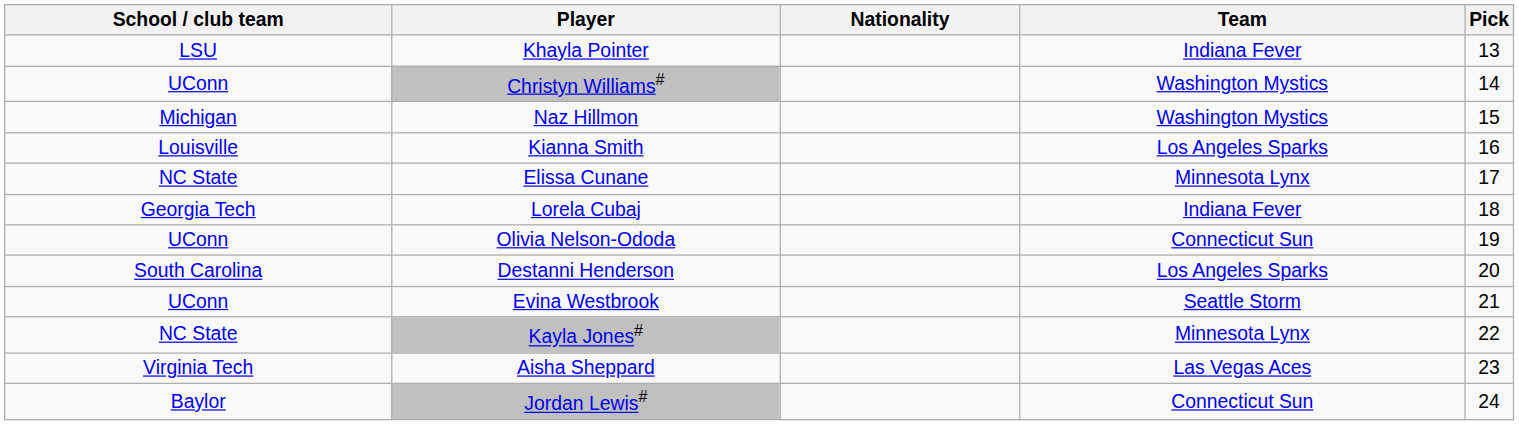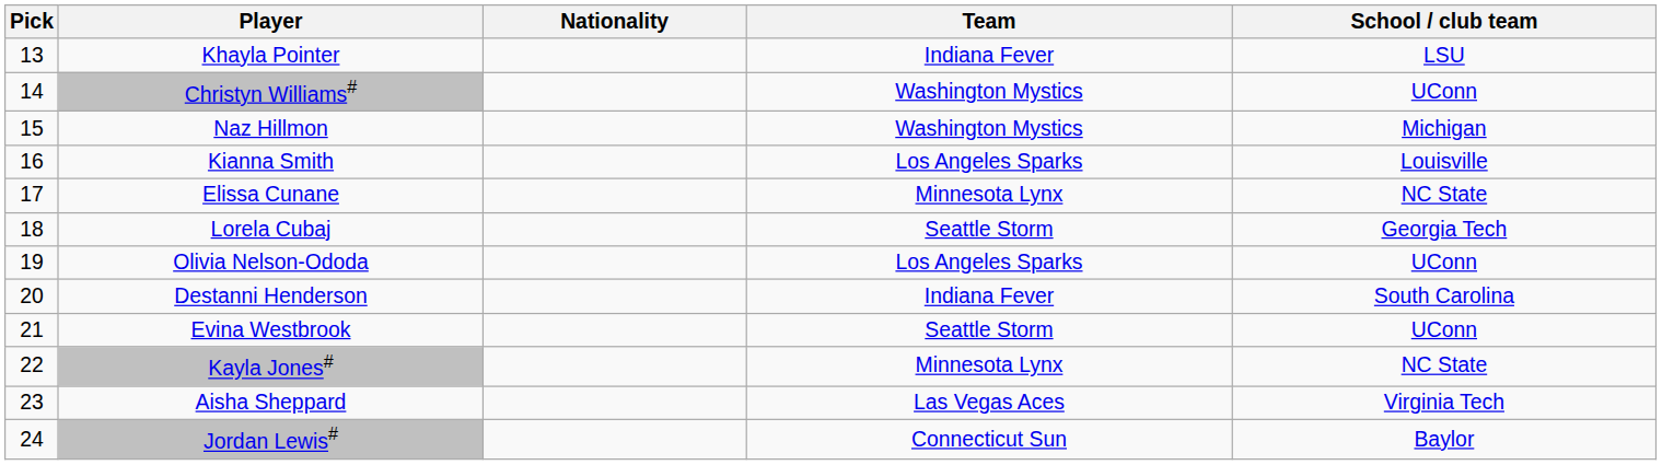columns swapped: Pick <-> School / club team
Lorela Cubaj | Team: Indiana Fever -> Seattle Storm
Olivia Nelson-Ododa | Team: Connecticut Sun -> Los Angeles Sparks
Destanni Henderson | Team: Los Angeles Sparks -> Indiana Fever
